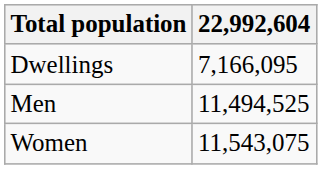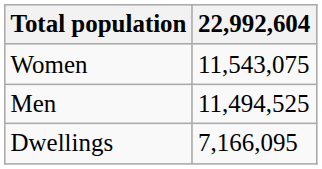rows swapped: Dwellings <-> Women
